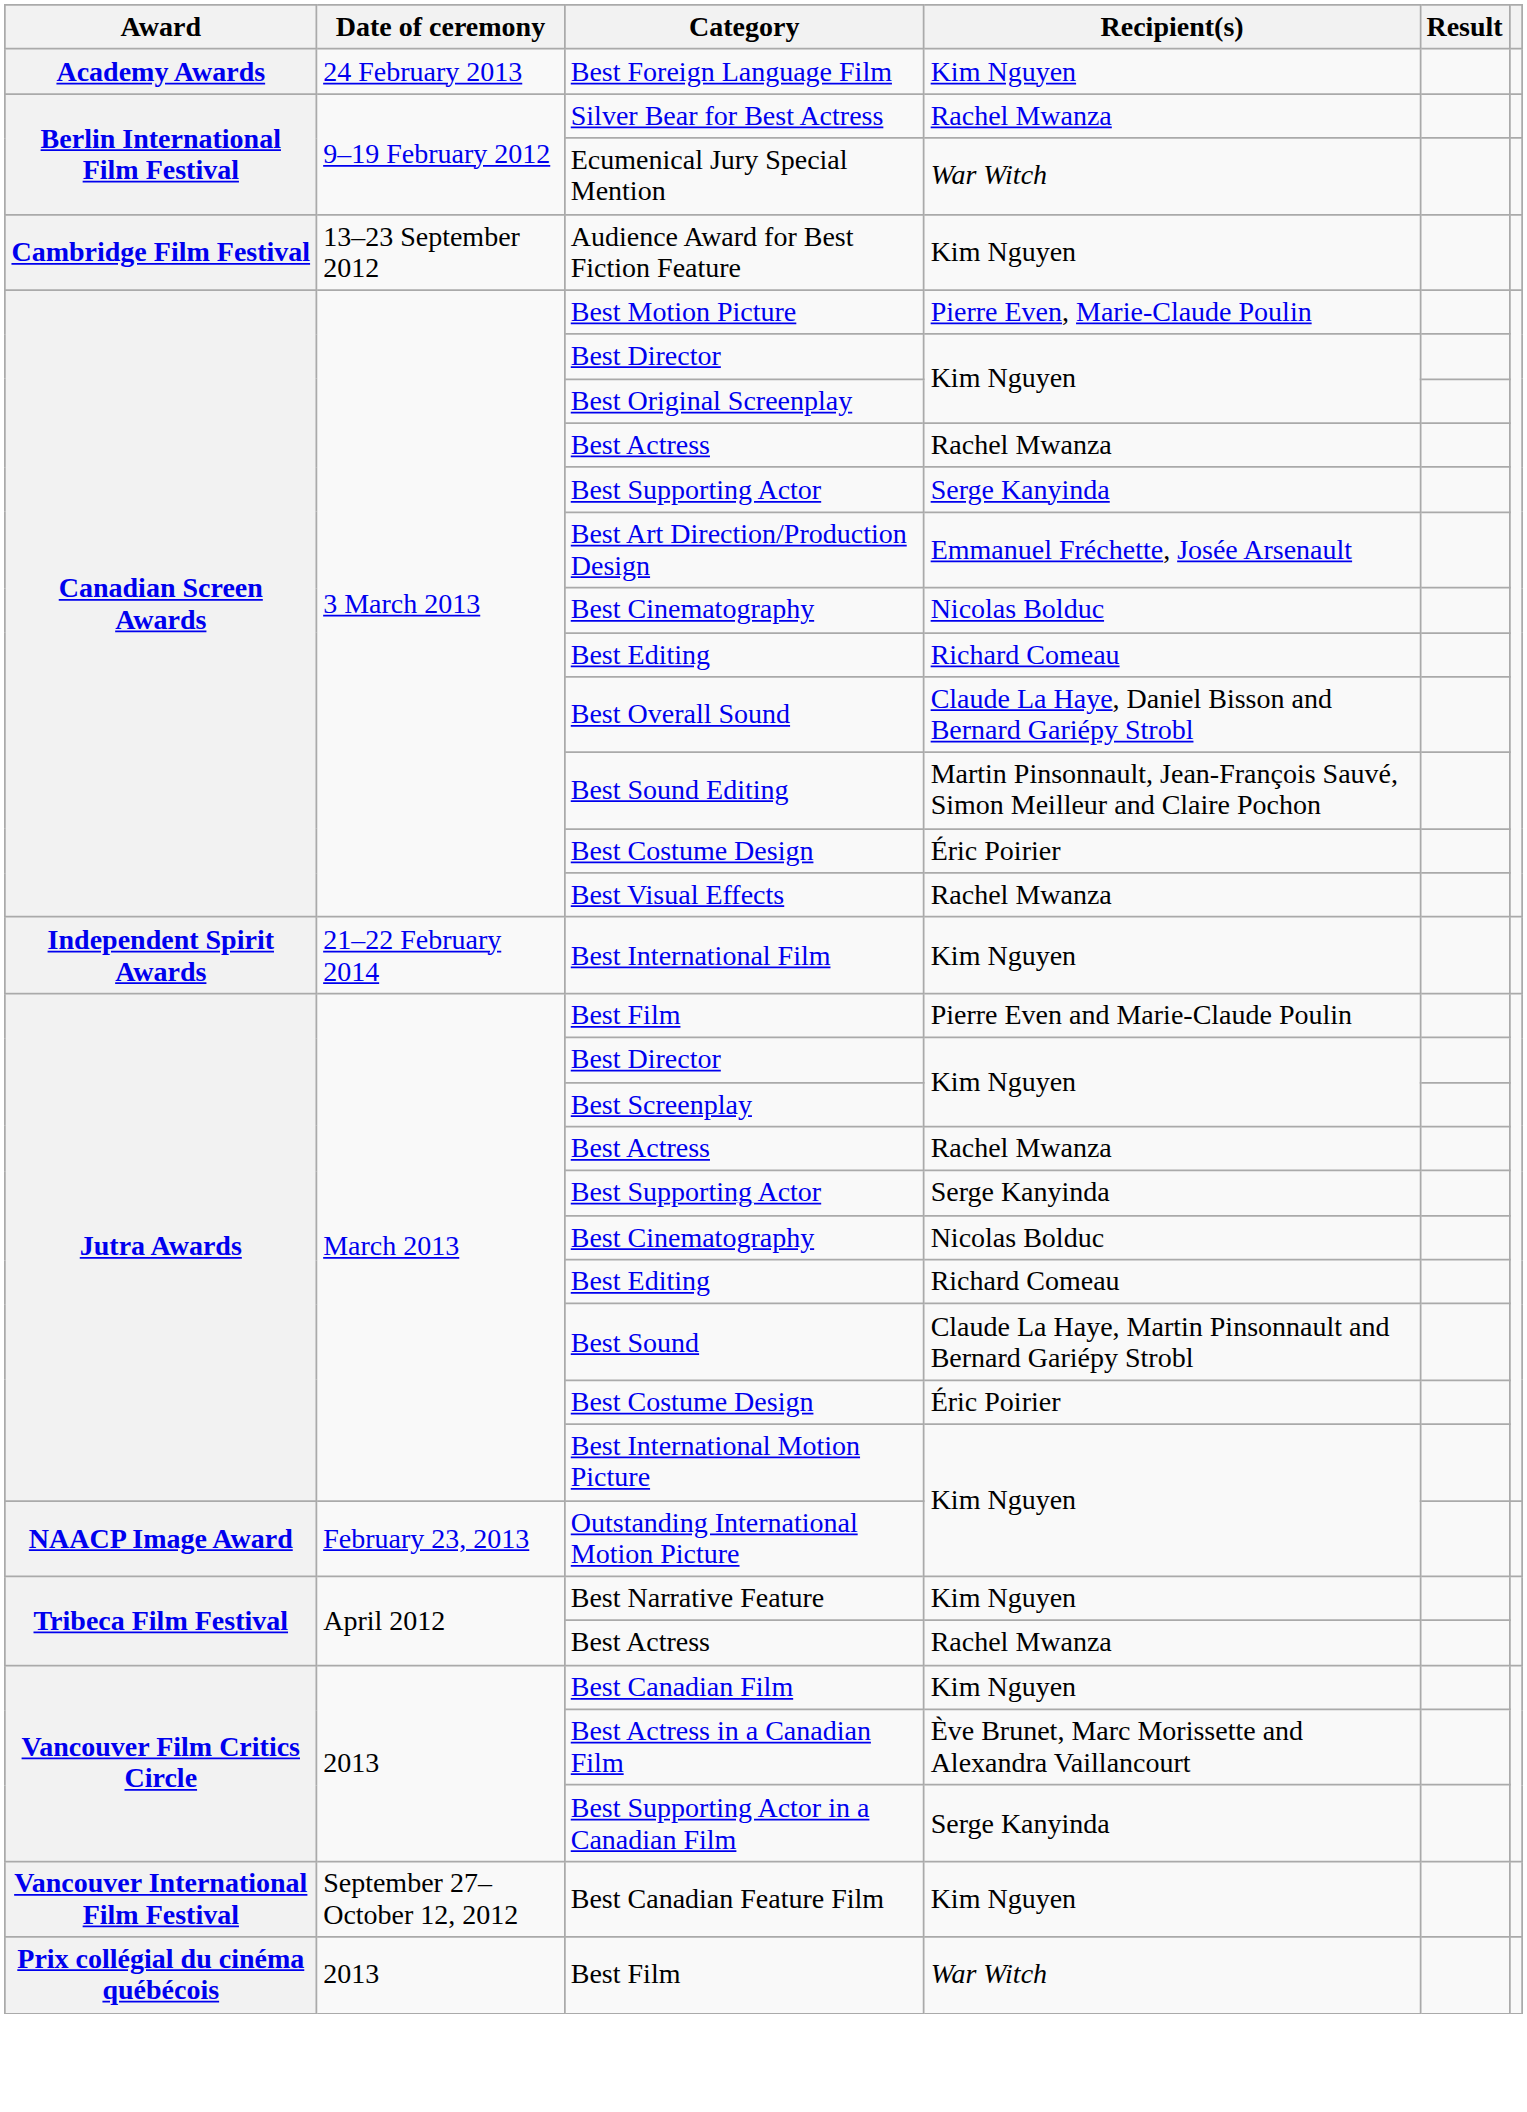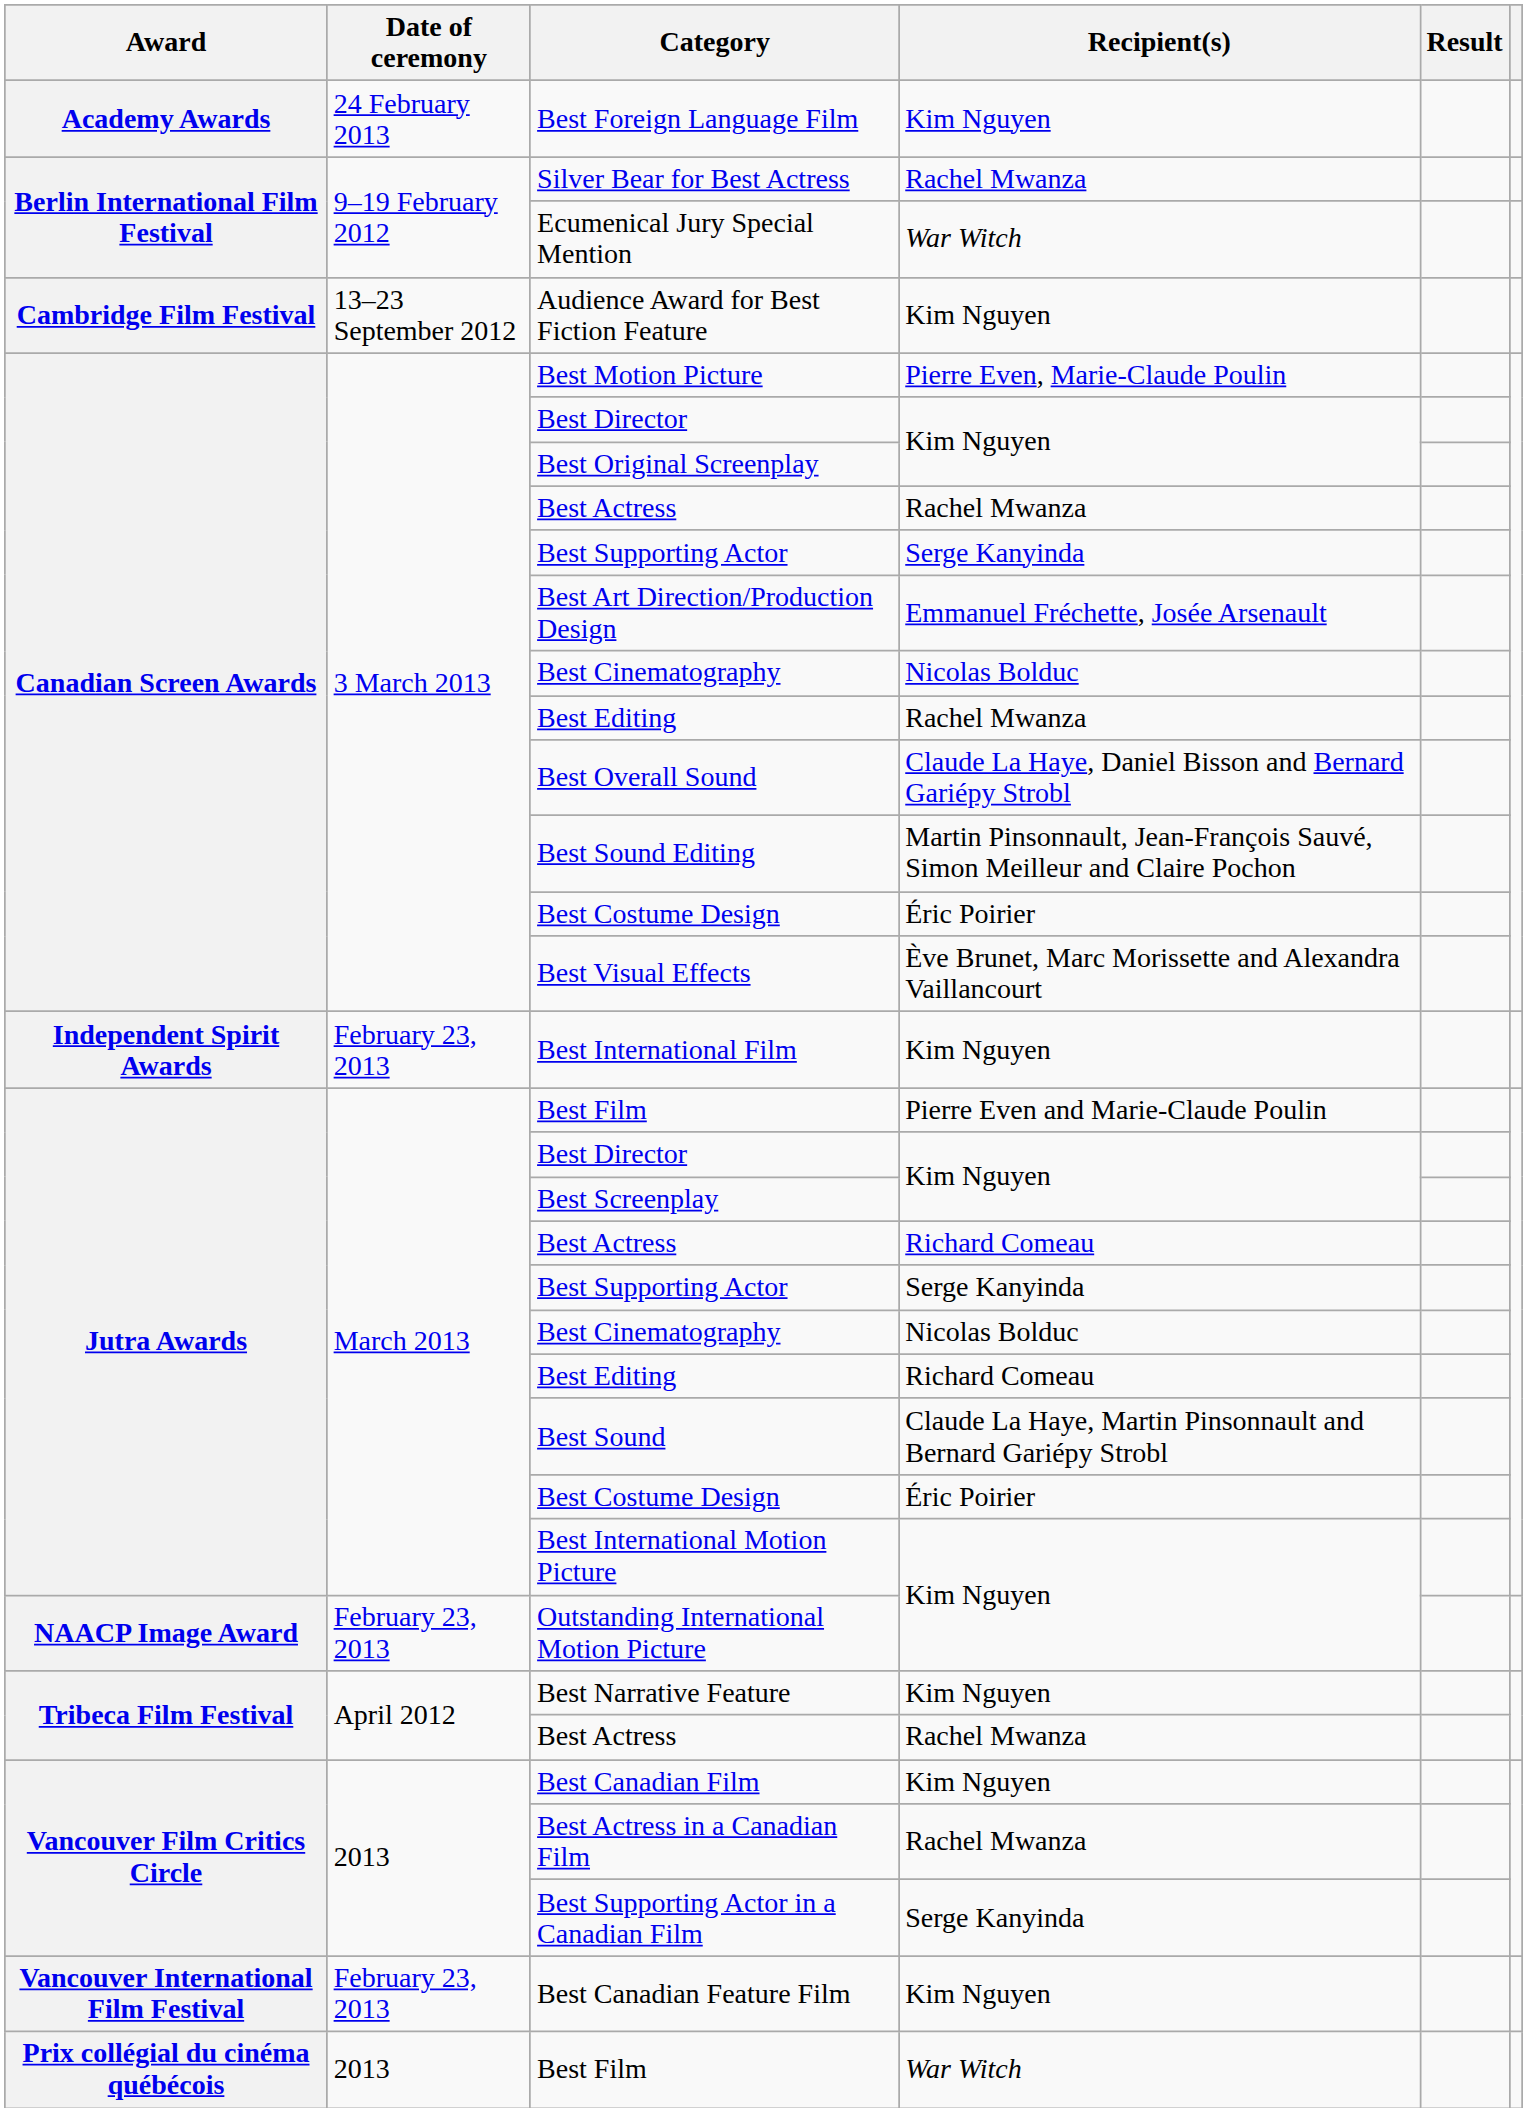Canadian Screen Awards / Best Editing | Recipient(s): Richard Comeau -> Rachel Mwanza
Best Visual Effects | Recipient(s): Rachel Mwanza -> Ève Brunet, Marc Morissette and Alexandra Vaillancourt
Best International Film | Date of ceremony: 21–22 February 2014 -> February 23, 2013
Jutra Awards / Best Actress | Recipient(s): Rachel Mwanza -> Richard Comeau
Best Actress in a Canadian Film | Recipient(s): Ève Brunet, Marc Morissette and Alexandra Vaillancourt -> Rachel Mwanza
Best Canadian Feature Film | Date of ceremony: September 27–October 12, 2012 -> February 23, 2013
